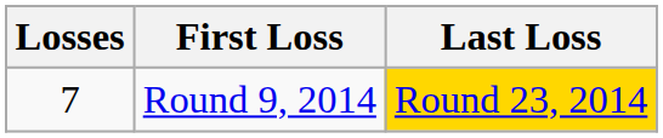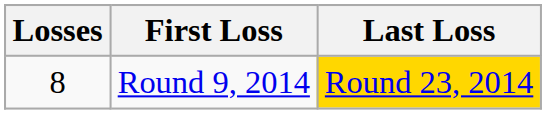Round 9, 2014 | Losses: 7 -> 8
